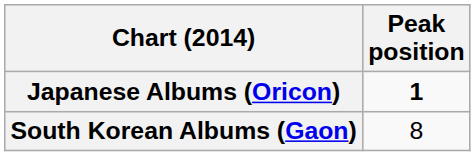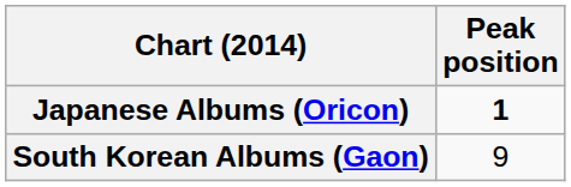South Korean Albums (Gaon) | Peak position: 8 -> 9
